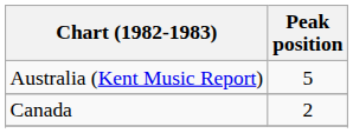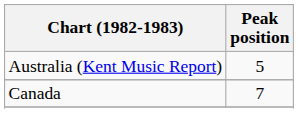Canada | Peak position: 2 -> 7
